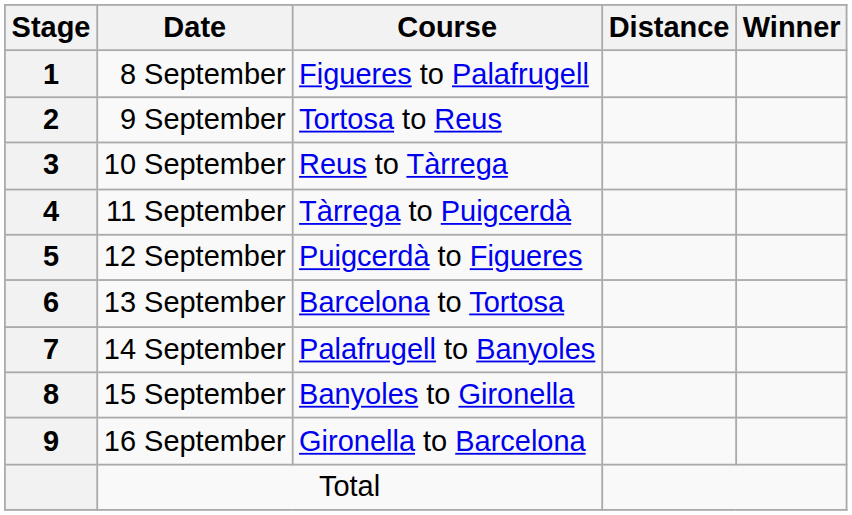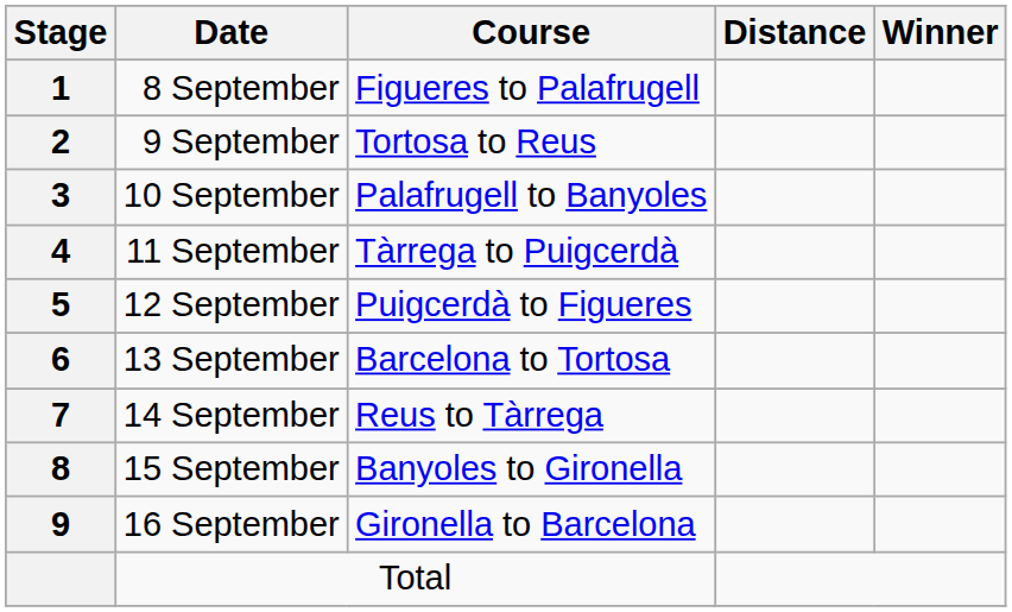10 September | Course: Reus to Tàrrega -> Palafrugell to Banyoles
14 September | Course: Palafrugell to Banyoles -> Reus to Tàrrega
